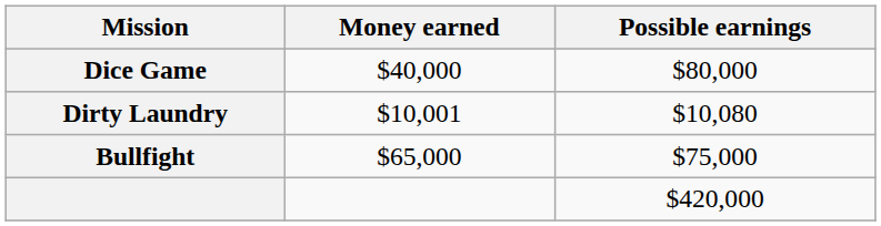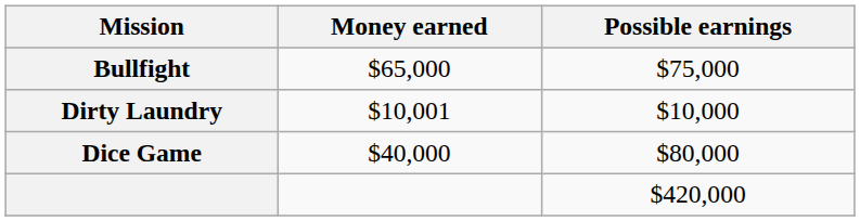rows swapped: Bullfight <-> Dice Game
Dirty Laundry | Possible earnings: $10,080 -> $10,000
